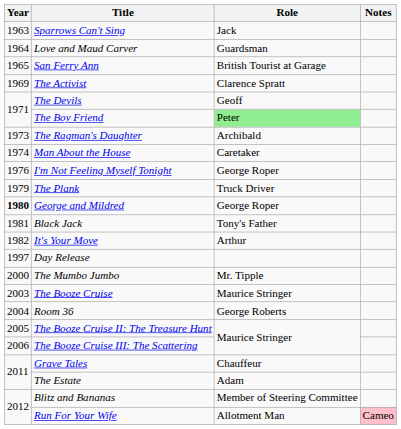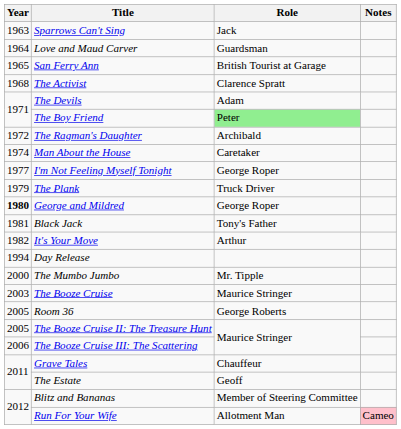The Activist | Year: 1969 -> 1968
The Devils | Role: Geoff -> Adam
The Ragman's Daughter | Year: 1973 -> 1972
I'm Not Feeling Myself Tonight | Year: 1976 -> 1977
Day Release | Year: 1997 -> 1994
Room 36 | Year: 2004 -> 2005
The Estate | Role: Adam -> Geoff
